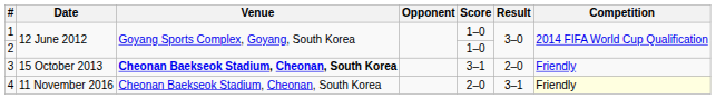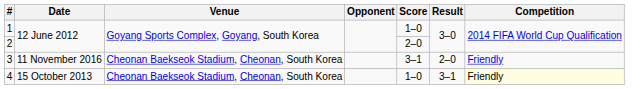2 | Score: 1–0 -> 2–0
3 | Date: 15 October 2013 -> 11 November 2016
3 | Venue: bold -> normal
4 | Date: 11 November 2016 -> 15 October 2013
4 | Score: 2–0 -> 1–0
